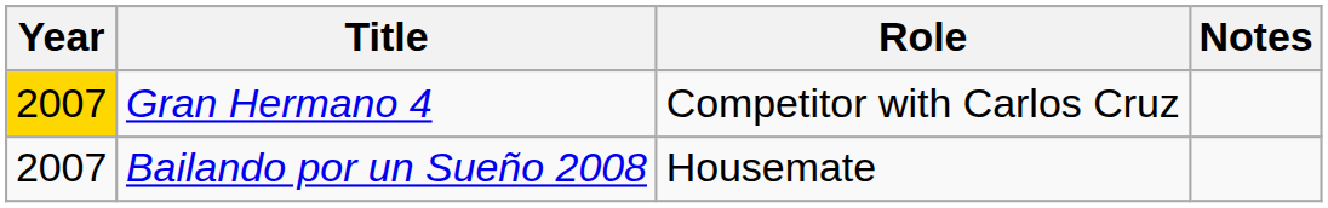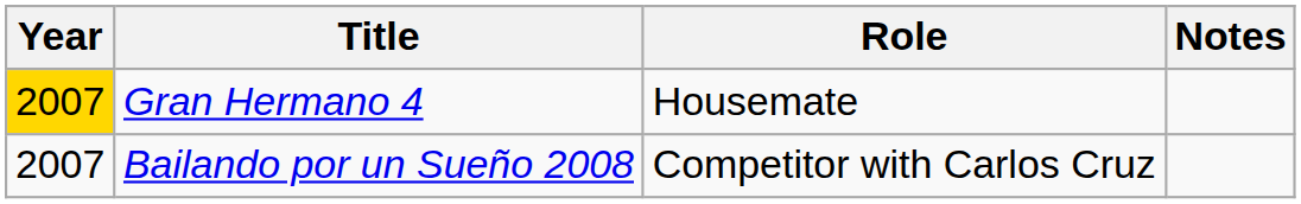Gran Hermano 4 | Role: Competitor with Carlos Cruz -> Housemate
Bailando por un Sueño 2008 | Role: Housemate -> Competitor with Carlos Cruz
